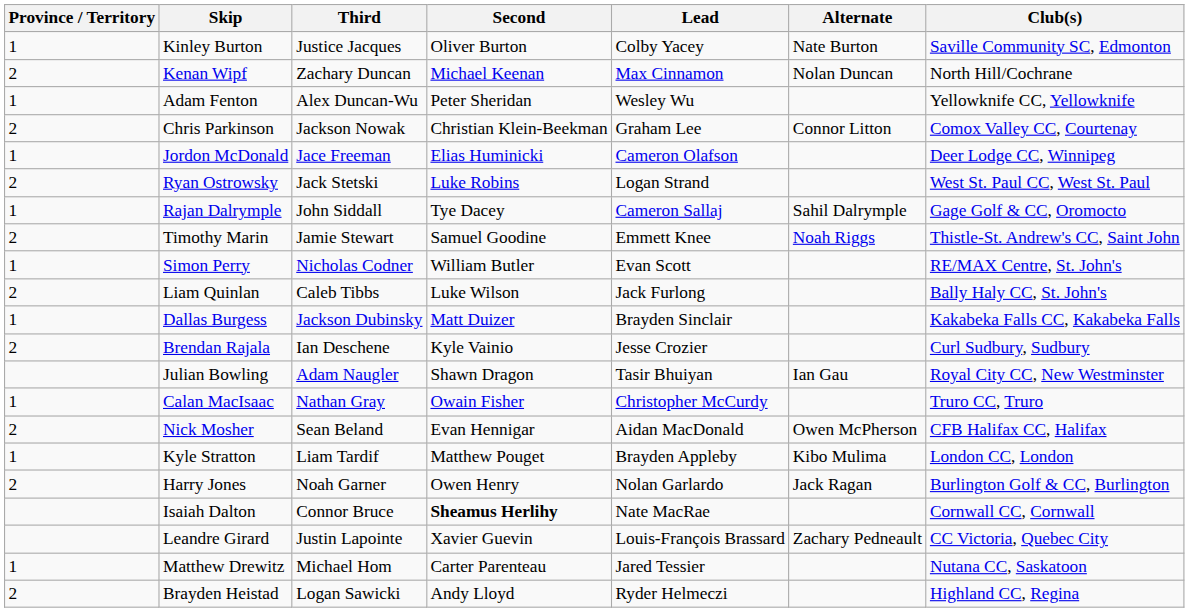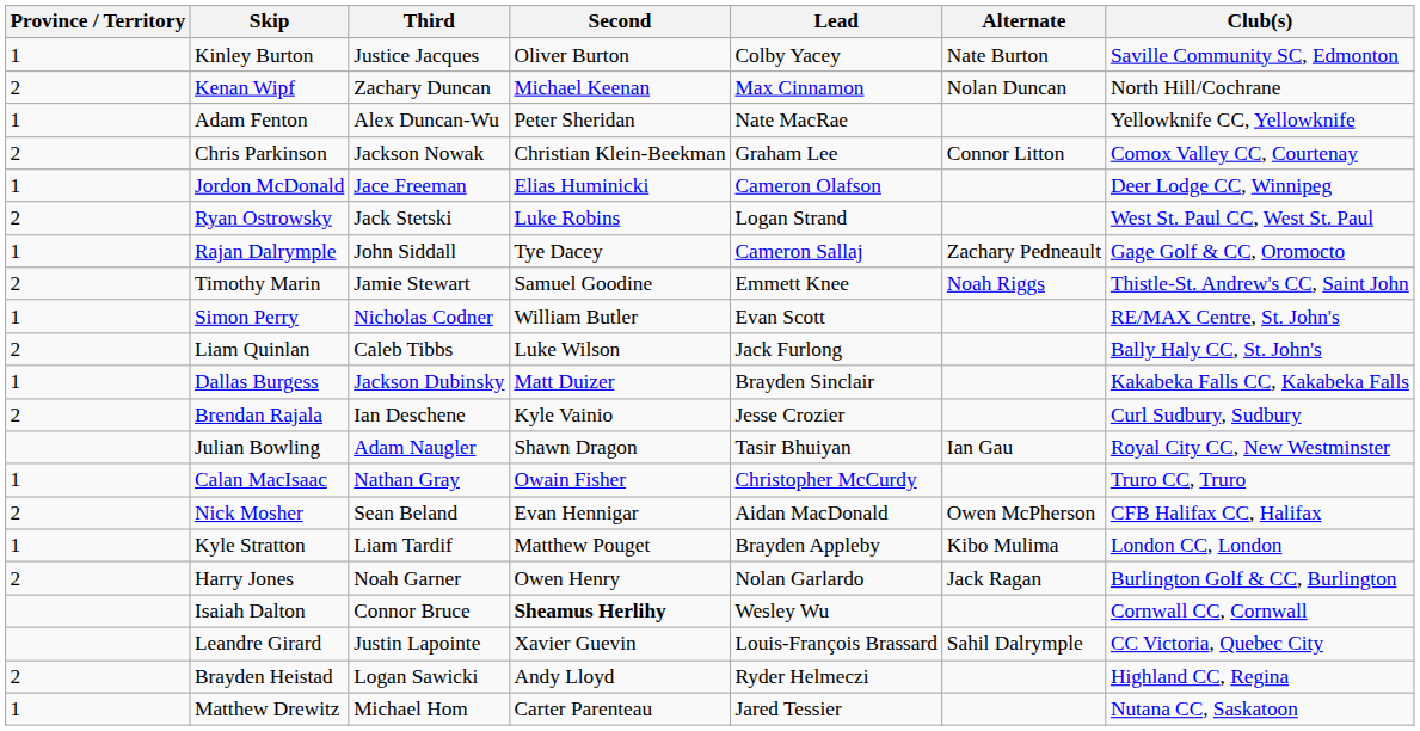Adam Fenton | Lead: Wesley Wu -> Nate MacRae
Rajan Dalrymple | Alternate: Sahil Dalrymple -> Zachary Pedneault
Isaiah Dalton | Lead: Nate MacRae -> Wesley Wu
Leandre Girard | Alternate: Zachary Pedneault -> Sahil Dalrymple
rows swapped: Matthew Drewitz <-> Brayden Heistad
